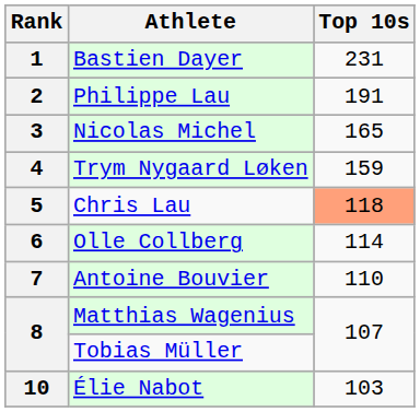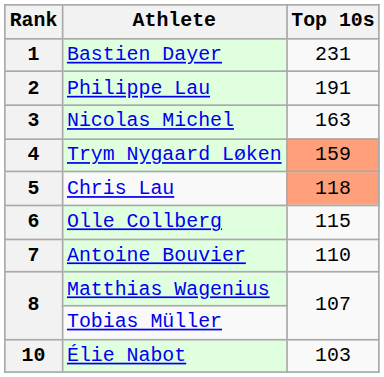3 | Top 10s: 165 -> 163
4 | Top 10s: no background -> lightsalmon background
6 | Top 10s: 114 -> 115
